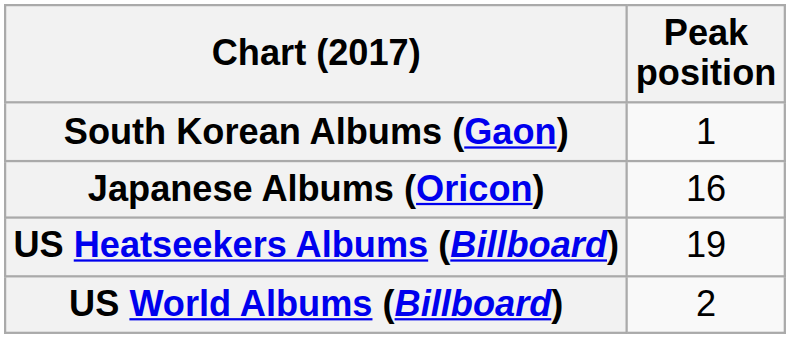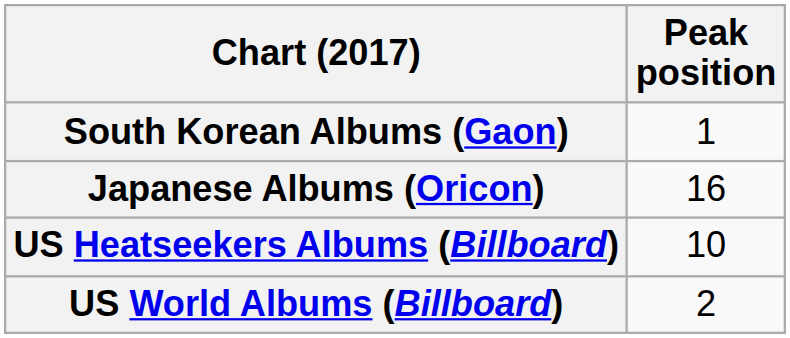US Heatseekers Albums (Billboard) | Peak position: 19 -> 10
